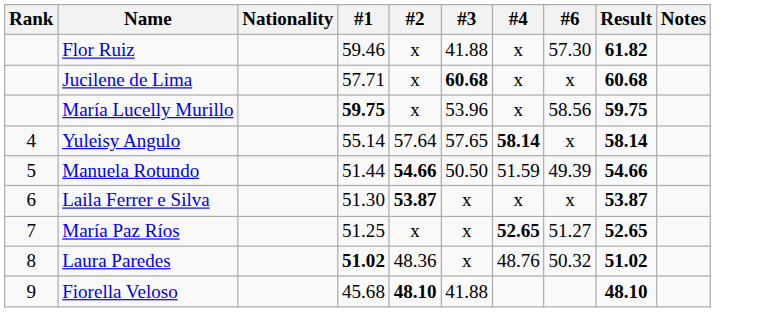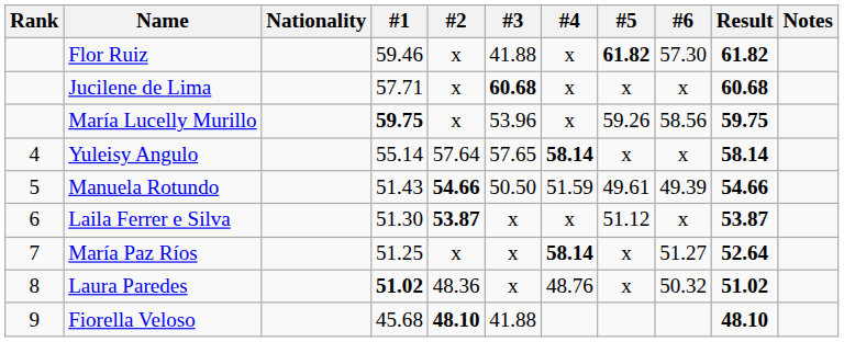+ column: #5 | 61.82 | x | 59.26 | x | 49.61 | 51.12 | x | x
Manuela Rotundo | #1: 51.44 -> 51.43
María Paz Ríos | #4: 52.65 -> 58.14
María Paz Ríos | Result: 52.65 -> 52.64
